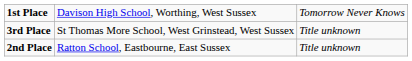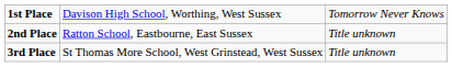rows swapped: 2nd Place <-> 3rd Place
